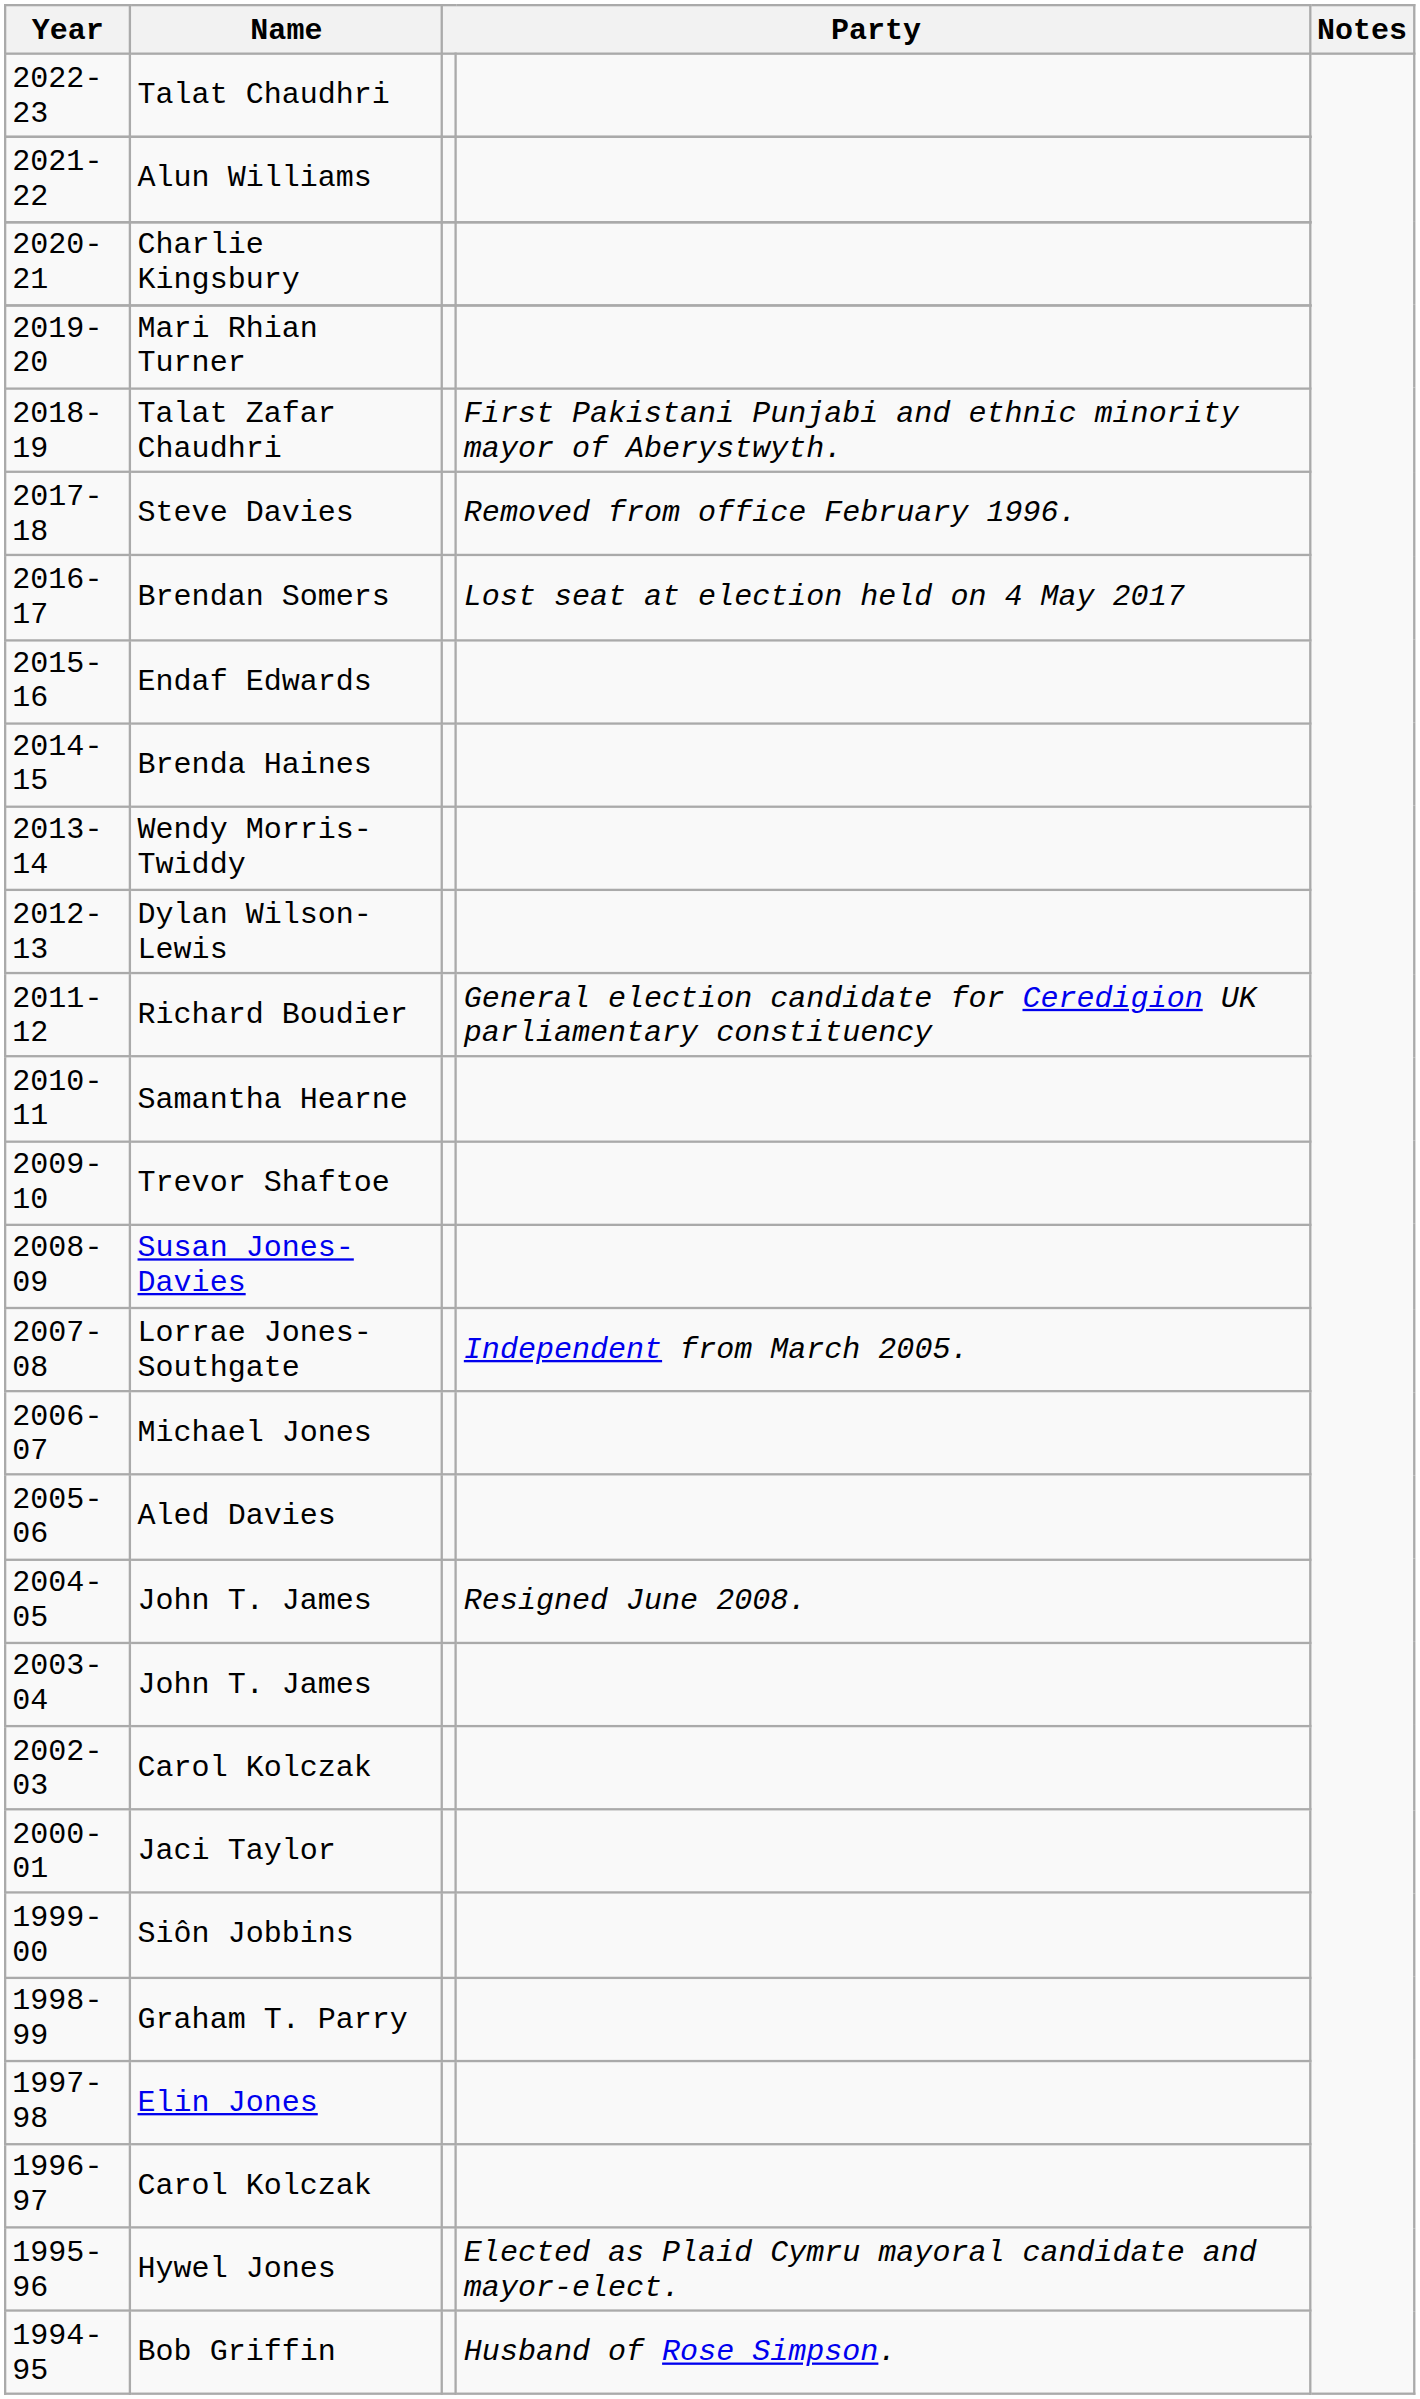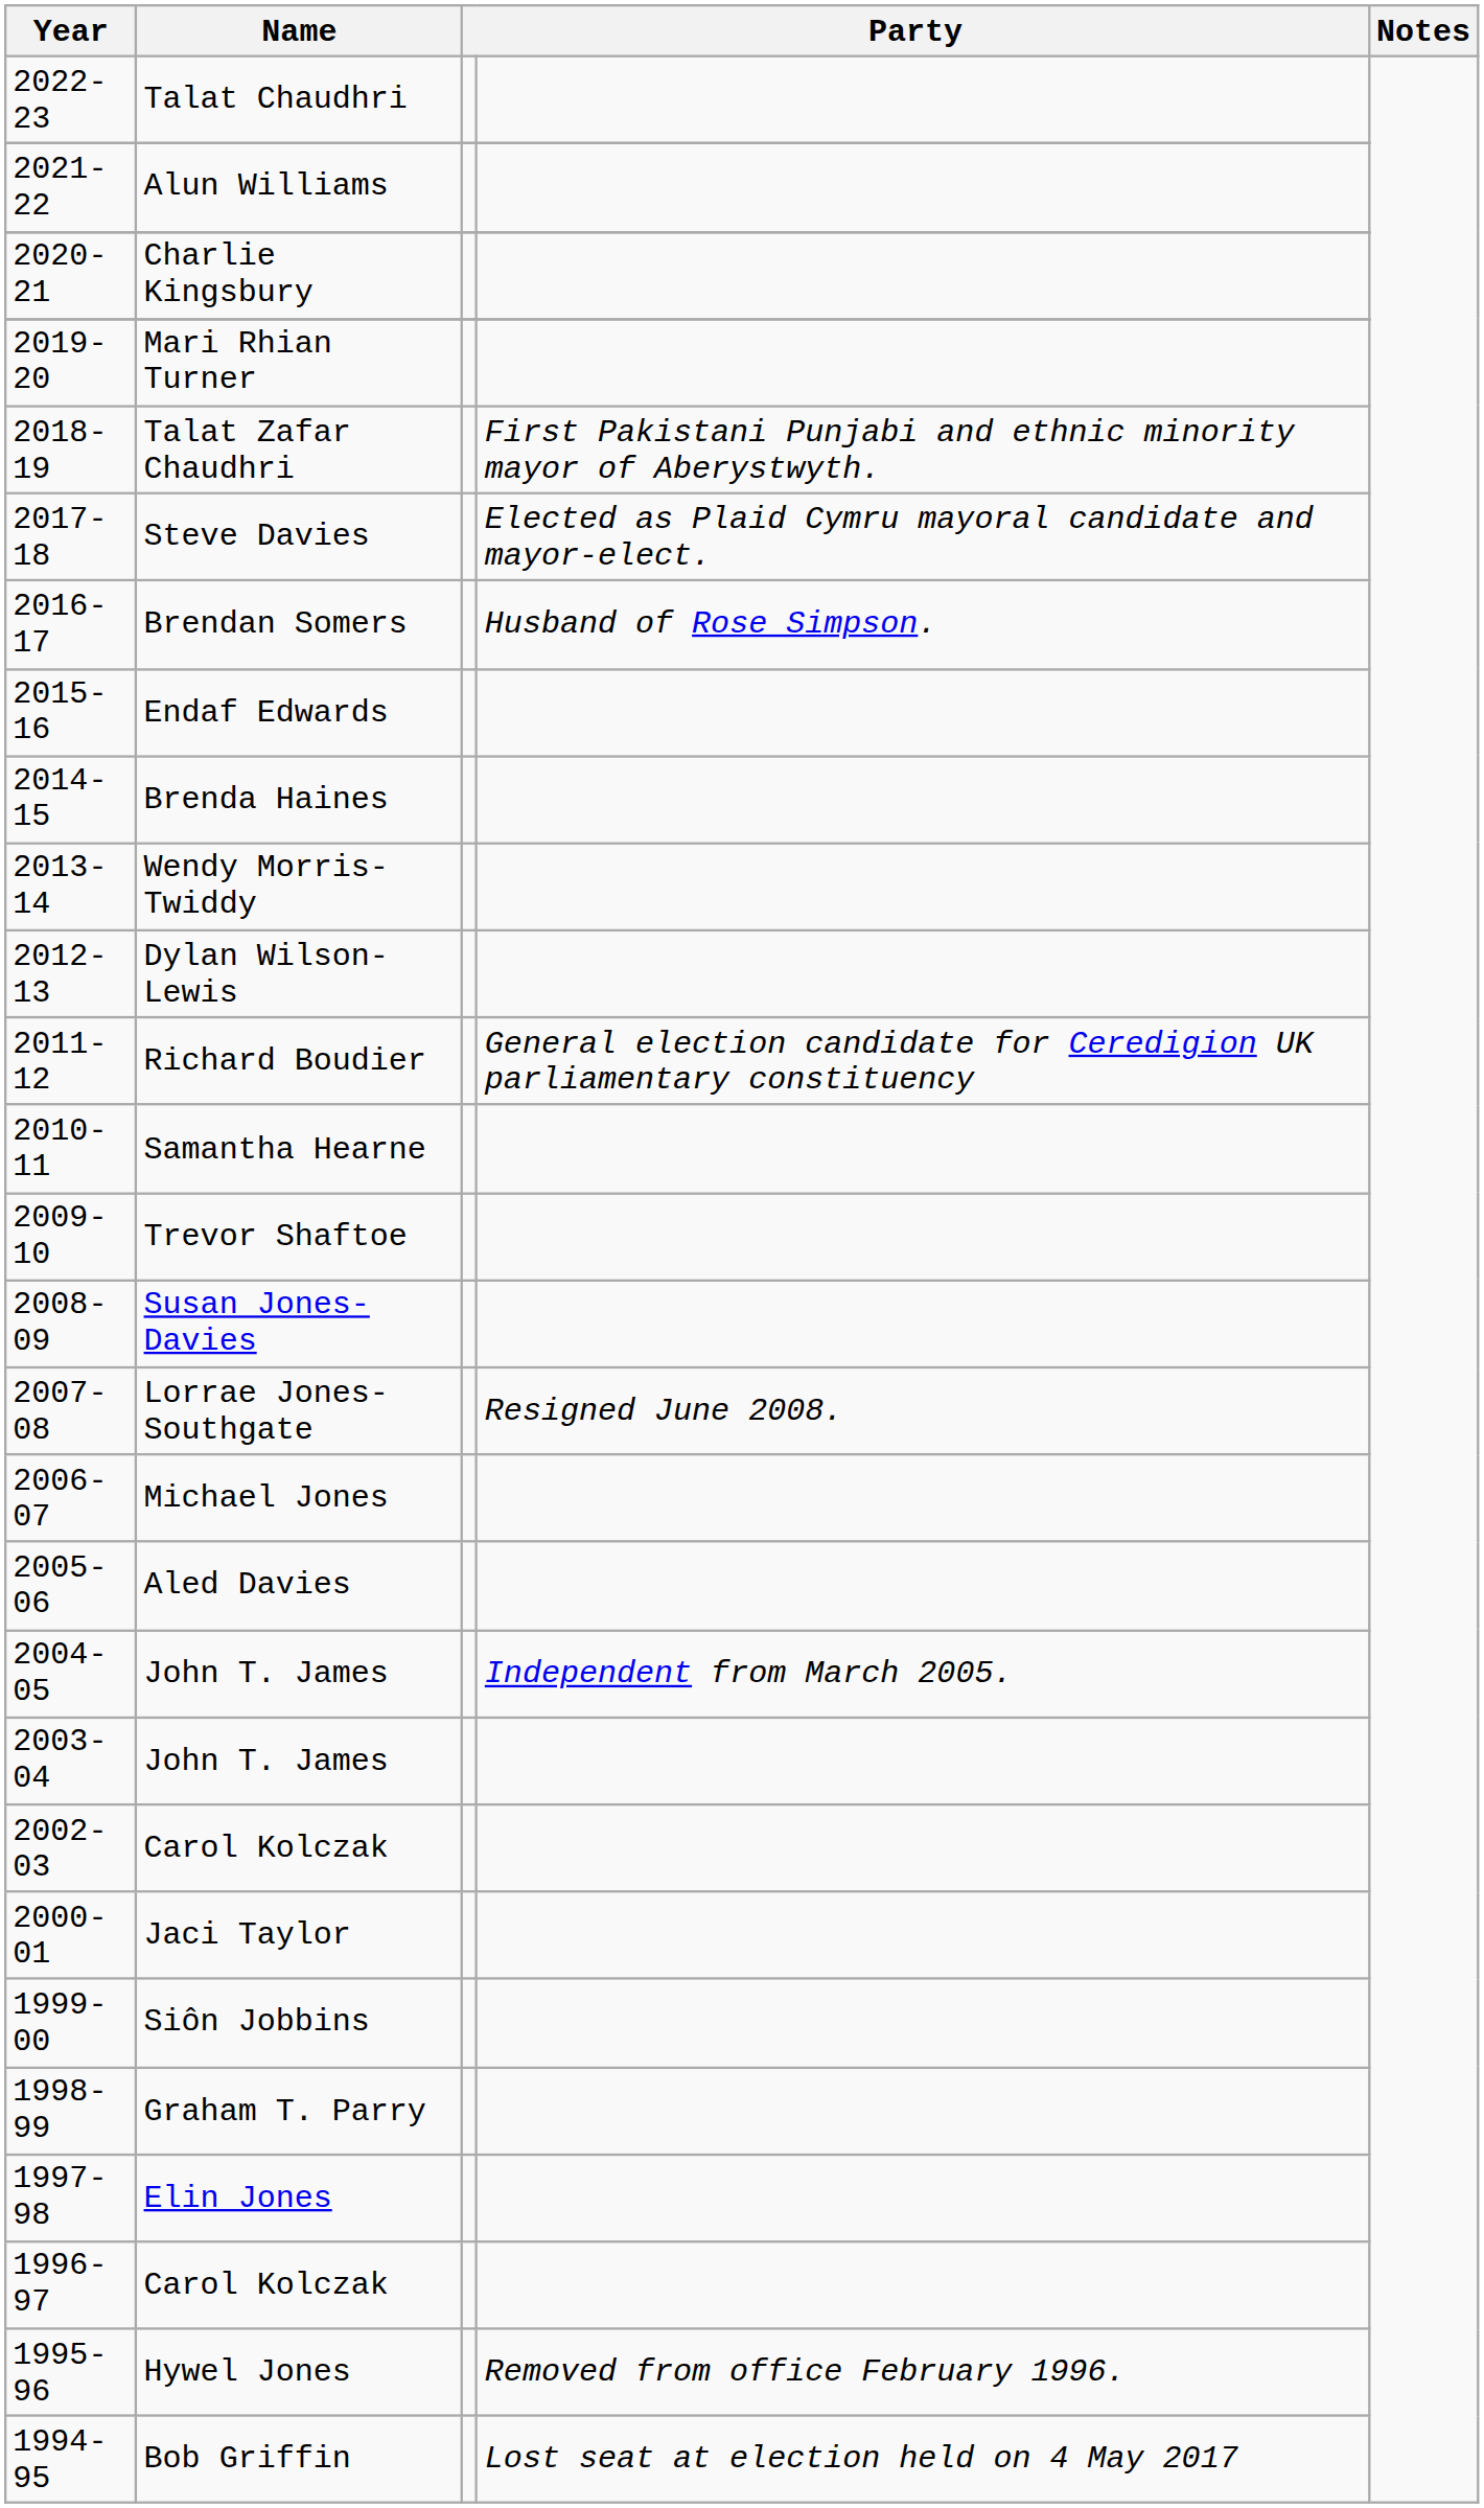Steve Davies | column 4: Removed from office February 1996. -> Elected as Plaid Cymru mayoral candidate and mayor-elect.
Brendan Somers | column 4: Lost seat at election held on 4 May 2017 -> Husband of Rose Simpson.
Lorrae Jones-Southgate | column 4: Independent from March 2005. -> Resigned June 2008.
2004-05 / John T. James | column 4: Resigned June 2008. -> Independent from March 2005.
Hywel Jones | column 4: Elected as Plaid Cymru mayoral candidate and mayor-elect. -> Removed from office February 1996.
Bob Griffin | column 4: Husband of Rose Simpson. -> Lost seat at election held on 4 May 2017
